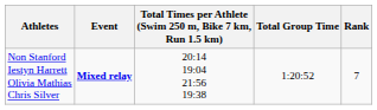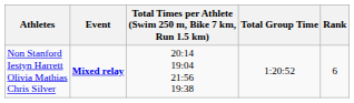Non Stanford Iestyn Harrett Olivia Mathias Chris Silver | Rank: 7 -> 6
